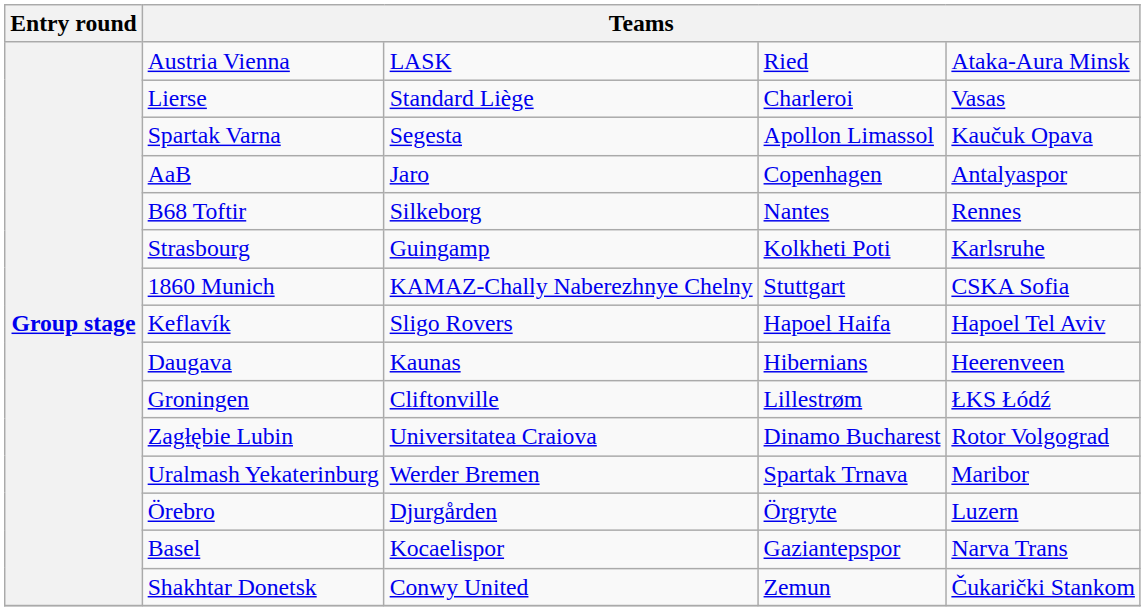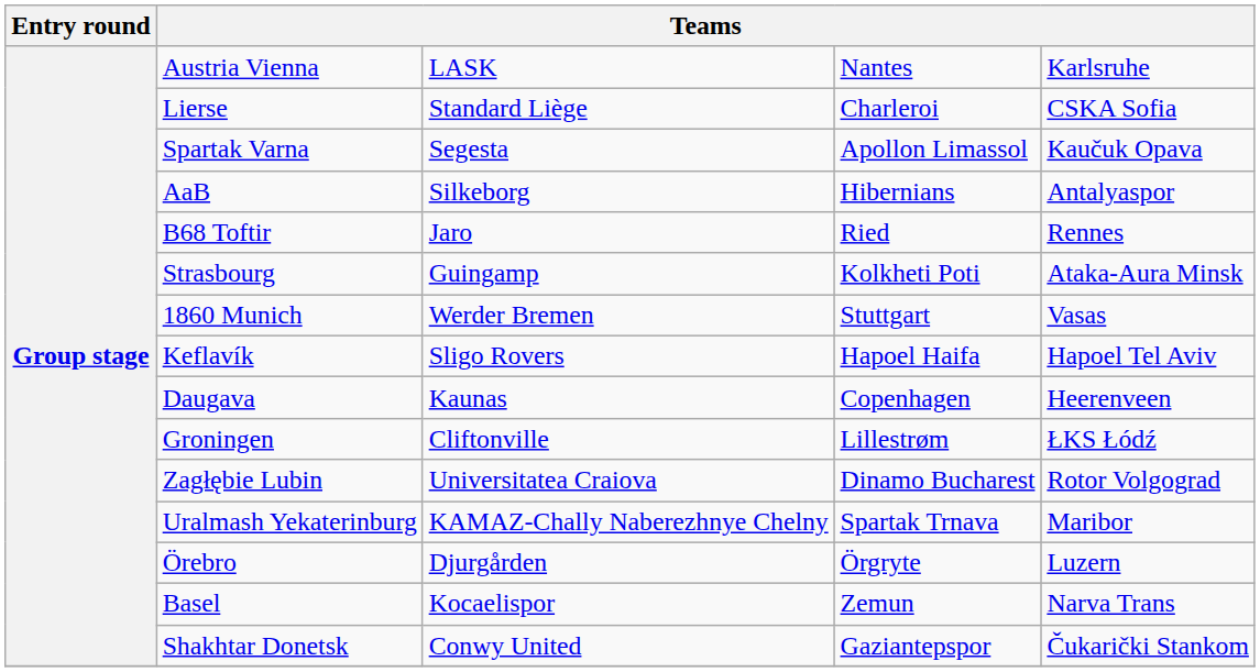Austria Vienna | column 5: Ried -> Nantes
Austria Vienna | column 6: Ataka-Aura Minsk -> Karlsruhe
Lierse | column 6: Vasas -> CSKA Sofia
AaB | column 4: Jaro -> Silkeborg
AaB | column 5: Copenhagen -> Hibernians
B68 Toftir | column 4: Silkeborg -> Jaro
B68 Toftir | column 5: Nantes -> Ried
Strasbourg | column 6: Karlsruhe -> Ataka-Aura Minsk
1860 Munich | column 4: KAMAZ-Chally Naberezhnye Chelny -> Werder Bremen
1860 Munich | column 6: CSKA Sofia -> Vasas
Daugava | column 5: Hibernians -> Copenhagen
Uralmash Yekaterinburg | column 4: Werder Bremen -> KAMAZ-Chally Naberezhnye Chelny
Basel | column 5: Gaziantepspor -> Zemun
Shakhtar Donetsk | column 5: Zemun -> Gaziantepspor
